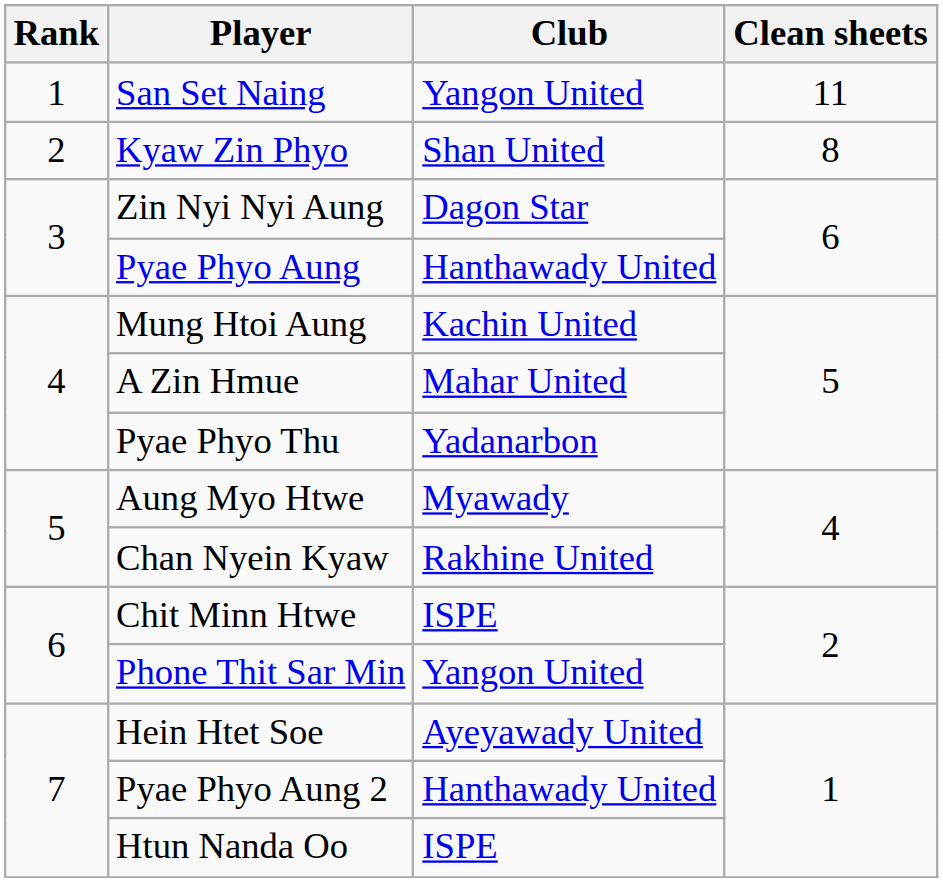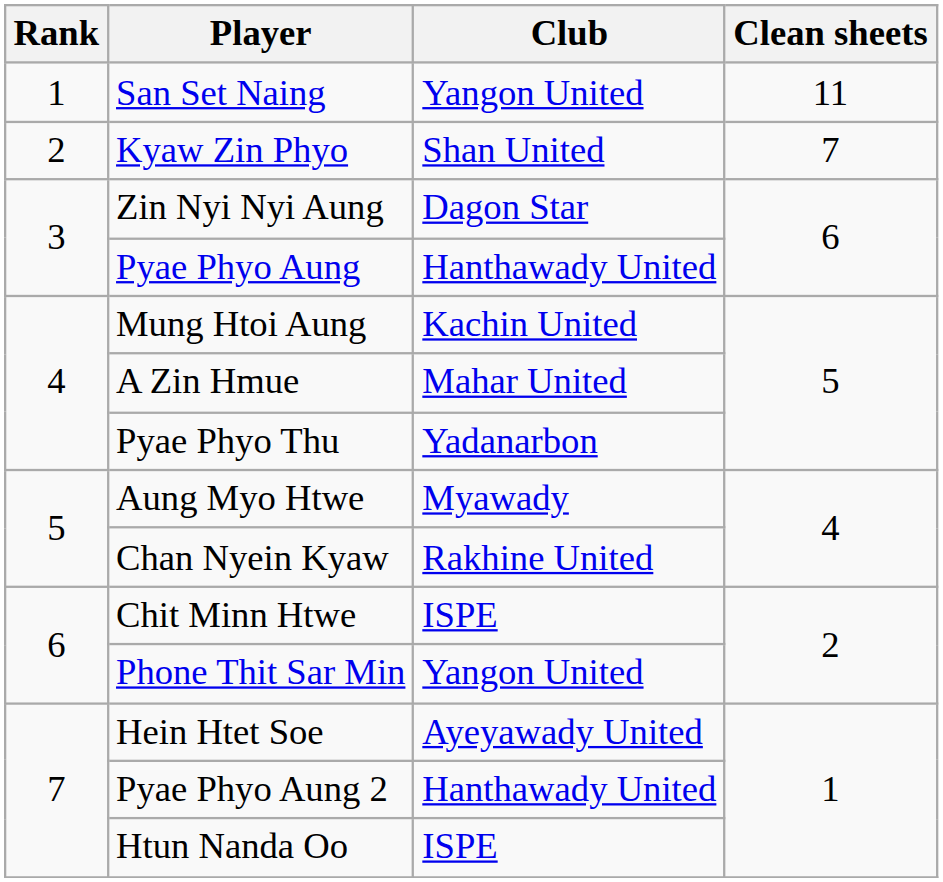Kyaw Zin Phyo | Clean sheets: 8 -> 7
